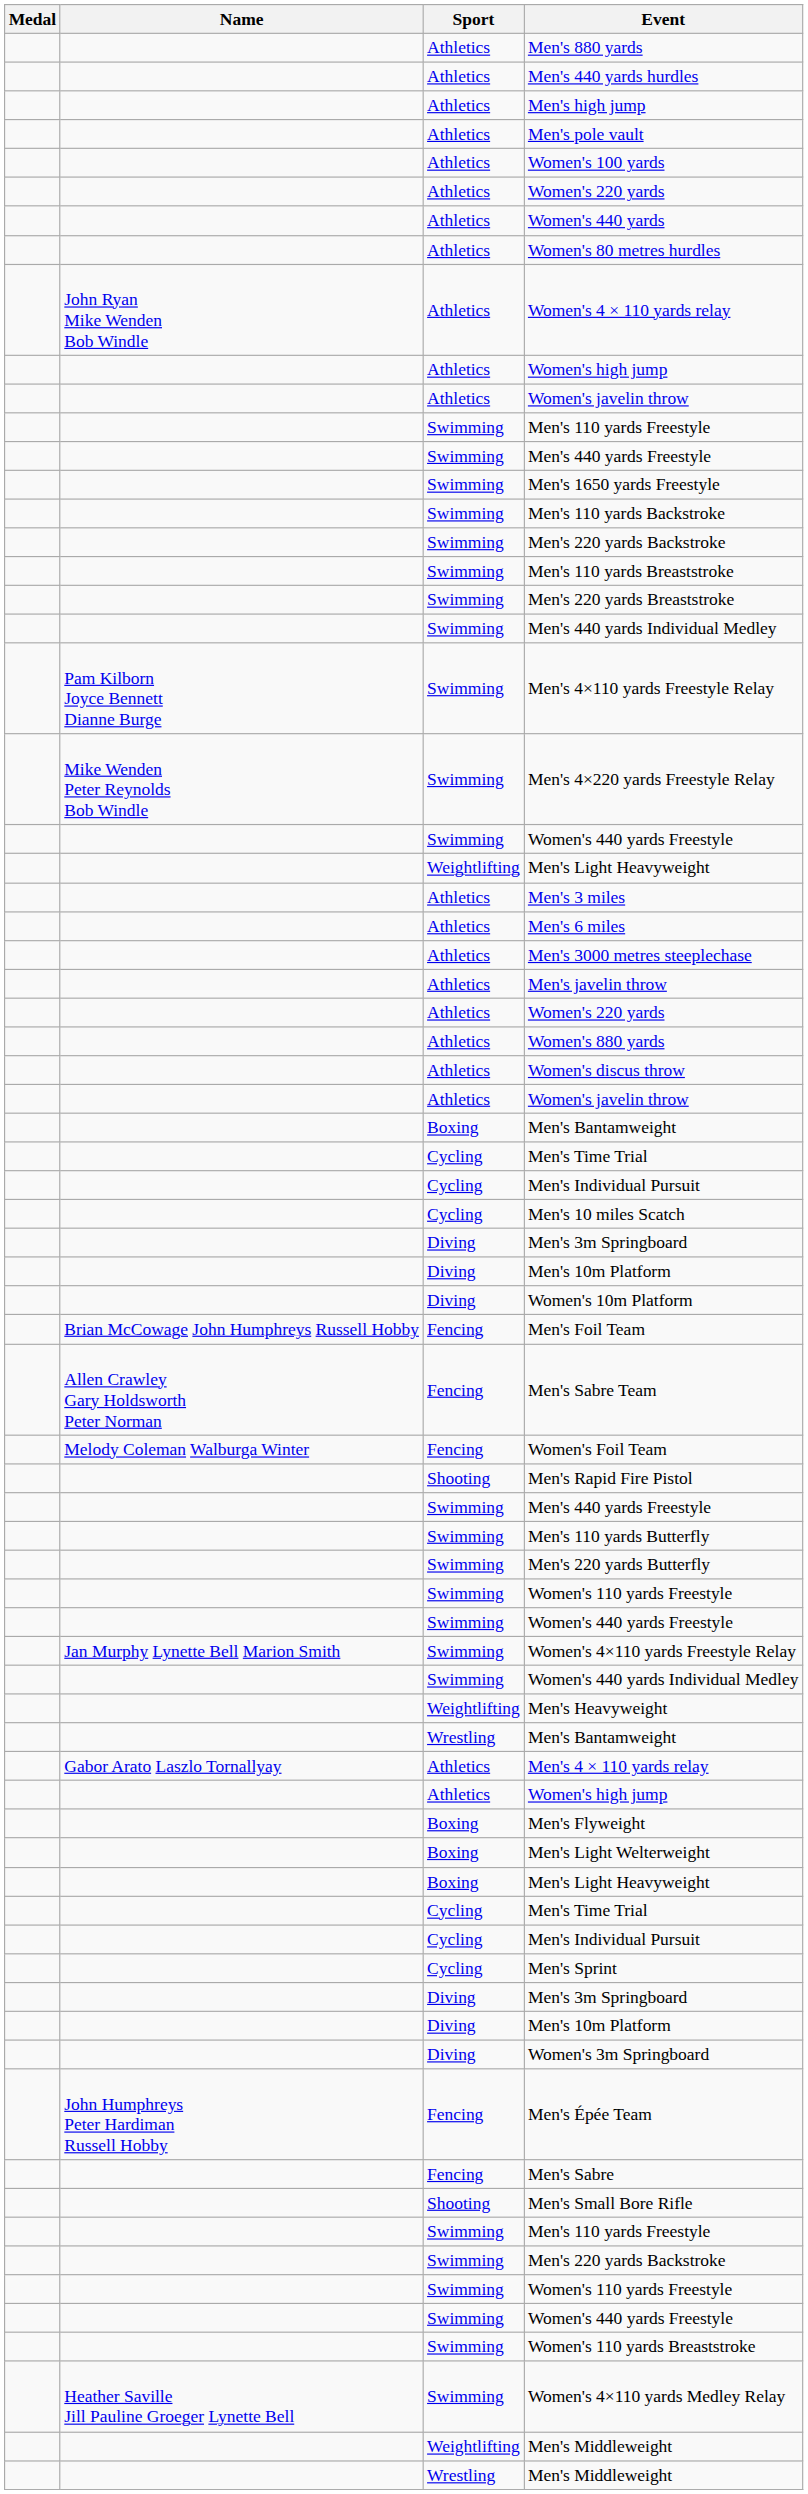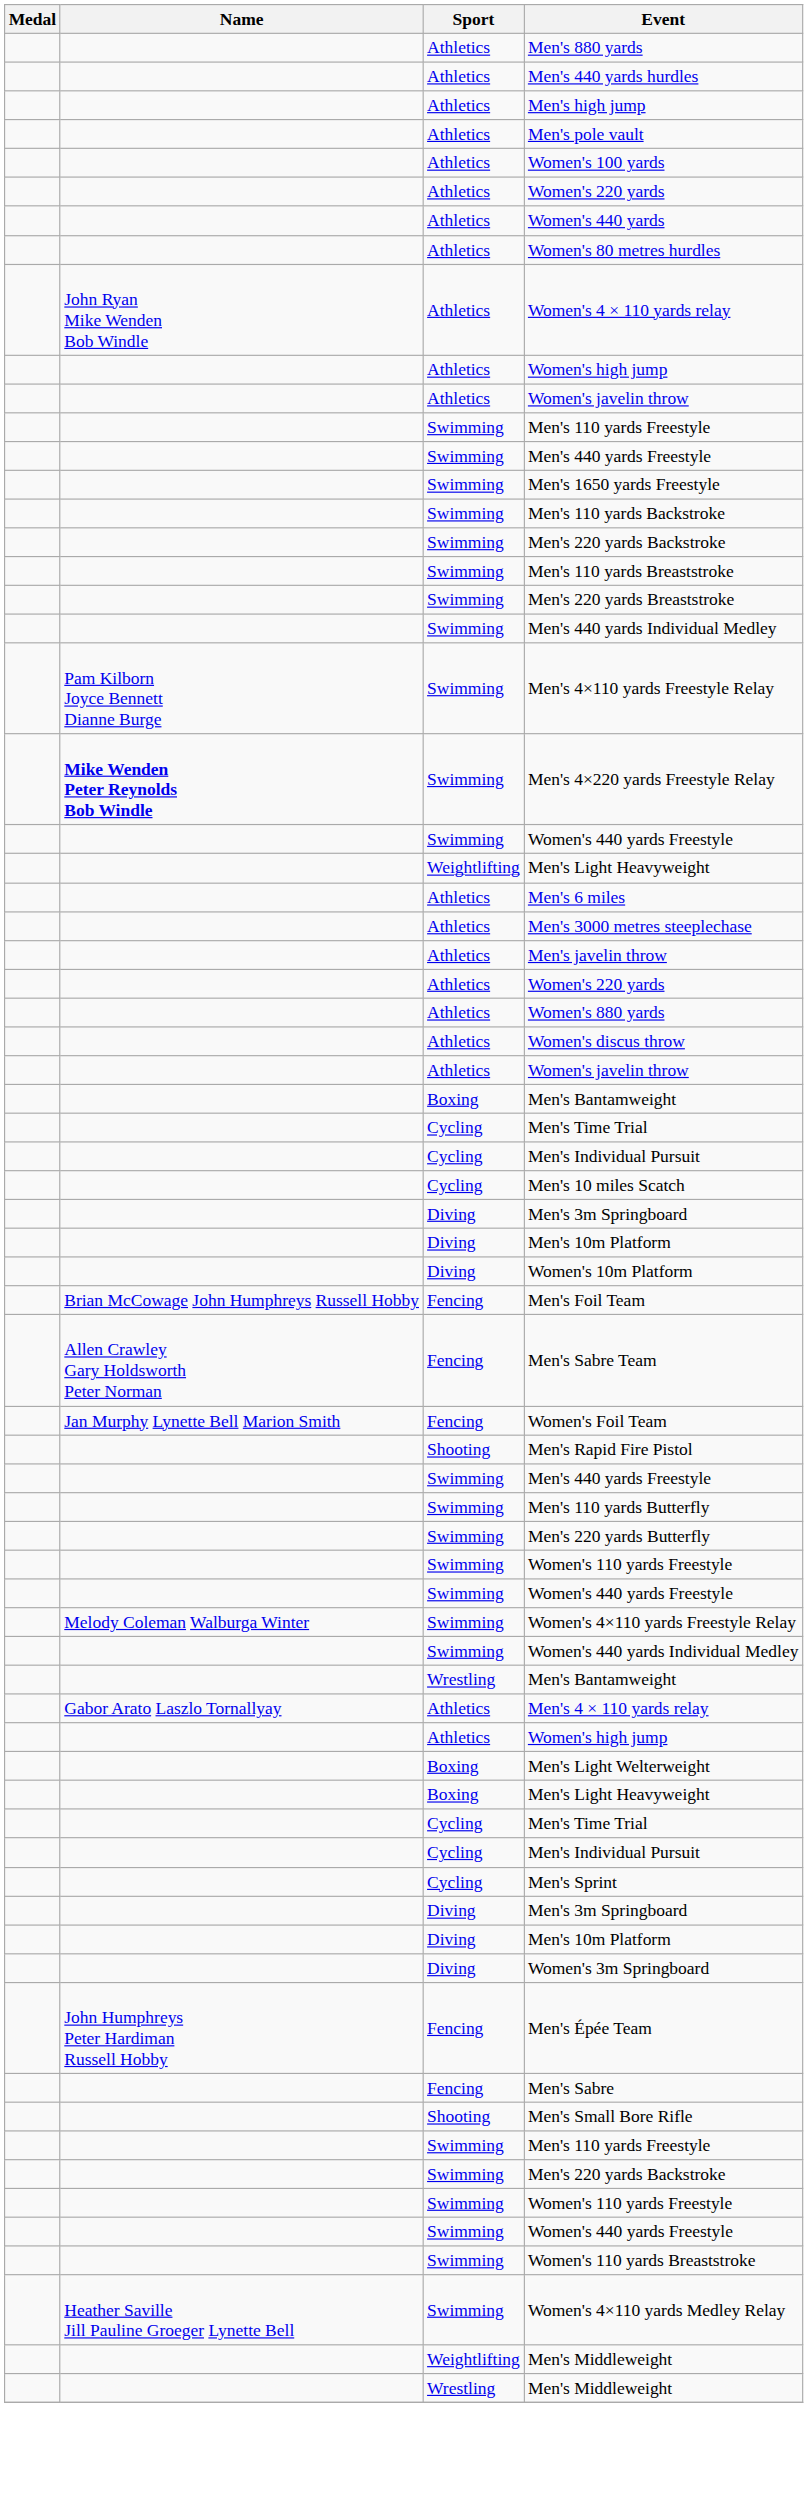Men's 4×220 yards Freestyle Relay | Name: normal -> bold
- row: Athletics | Men's 3 miles
Women's Foil Team | Name: Melody Coleman Walburga Winter -> Jan Murphy Lynette Bell Marion Smith
Women's 4×110 yards Freestyle Relay | Name: Jan Murphy Lynette Bell Marion Smith -> Melody Coleman Walburga Winter
- row: Weightlifting | Men's Heavyweight
- row: Boxing | Men's Flyweight
